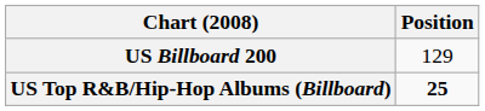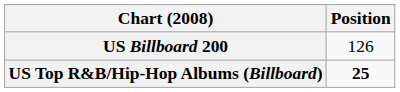US Billboard 200 | Position: 129 -> 126
